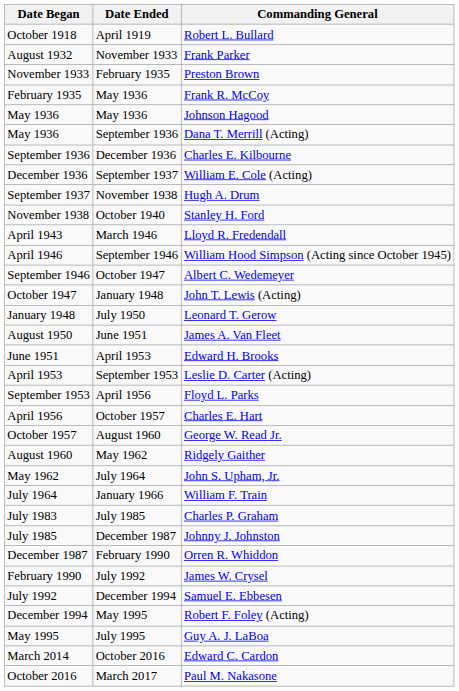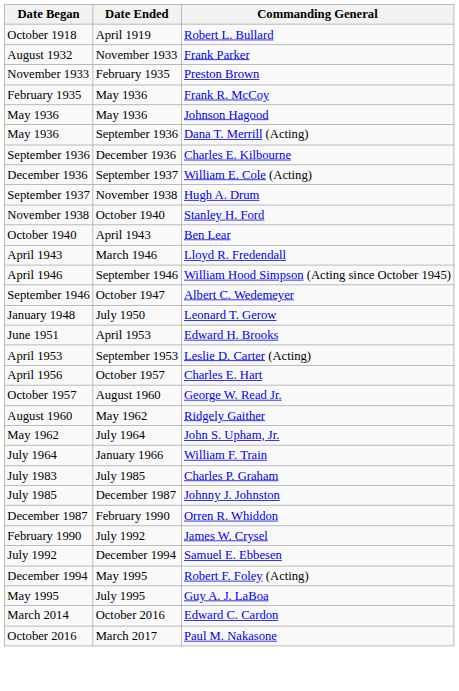+ row: October 1940 | April 1943 | Ben Lear
- row: October 1947 | January 1948 | John T. Lewis (Acting)
- row: August 1950 | June 1951 | James A. Van Fleet
- row: September 1953 | April 1956 | Floyd L. Parks
